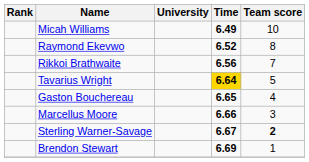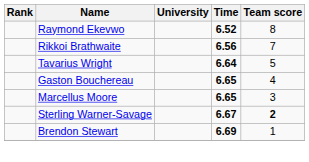- row: Micah Williams | 6.49 | 10
Tavarius Wright | Time: gold background -> no background
Marcellus Moore | Time: 6.66 -> 6.65
